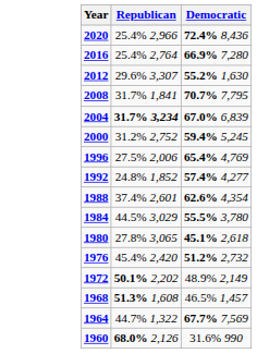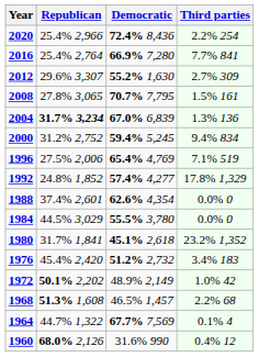+ column: Third parties | 2.2% 254 | 7.7% 841 | 2.7% 309 | 1.5% 161 | 1.3% 136 | 9.4% 834 | 7.1% 519 | 17.8% 1,329 | 0.0% 0 | 0.0% 0 | 23.2% 1,352 | 3.4% 183 | 1.0% 42 | 2.2% 68 | 0.1% 4 | 0.4% 12
2008 | Republican: 31.7% 1,841 -> 27.8% 3,065
1980 | Republican: 27.8% 3,065 -> 31.7% 1,841
